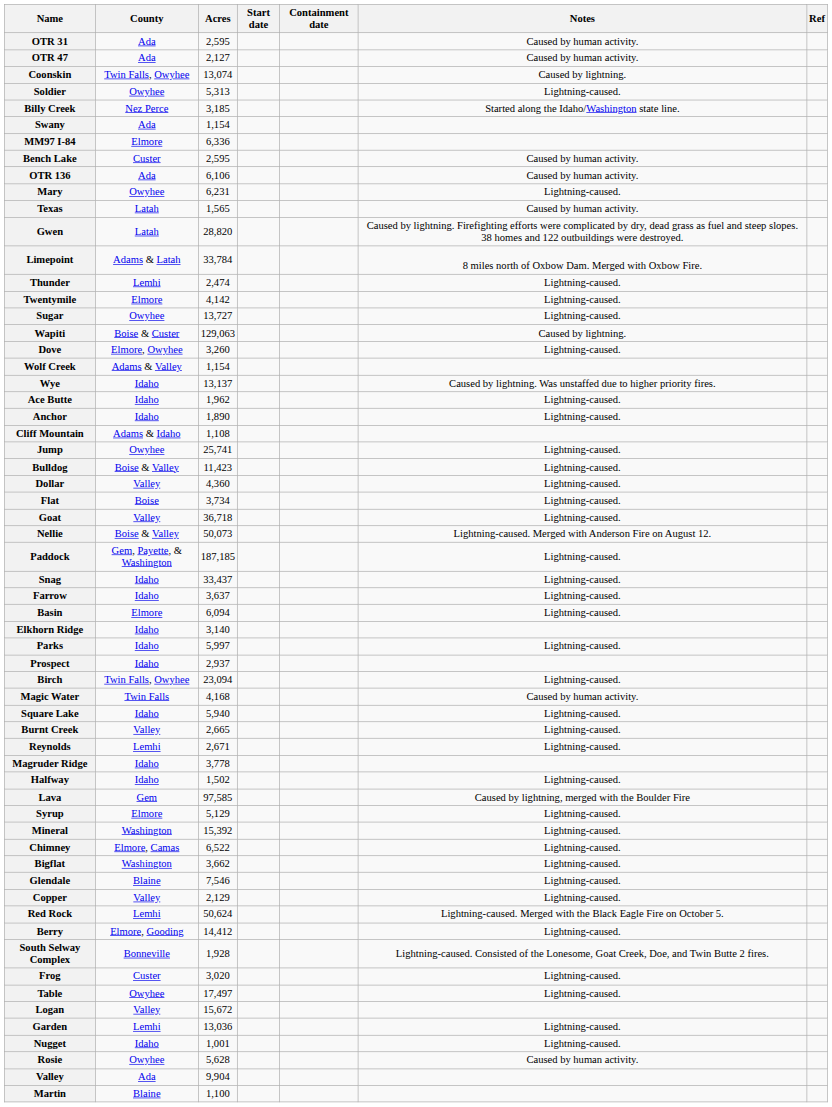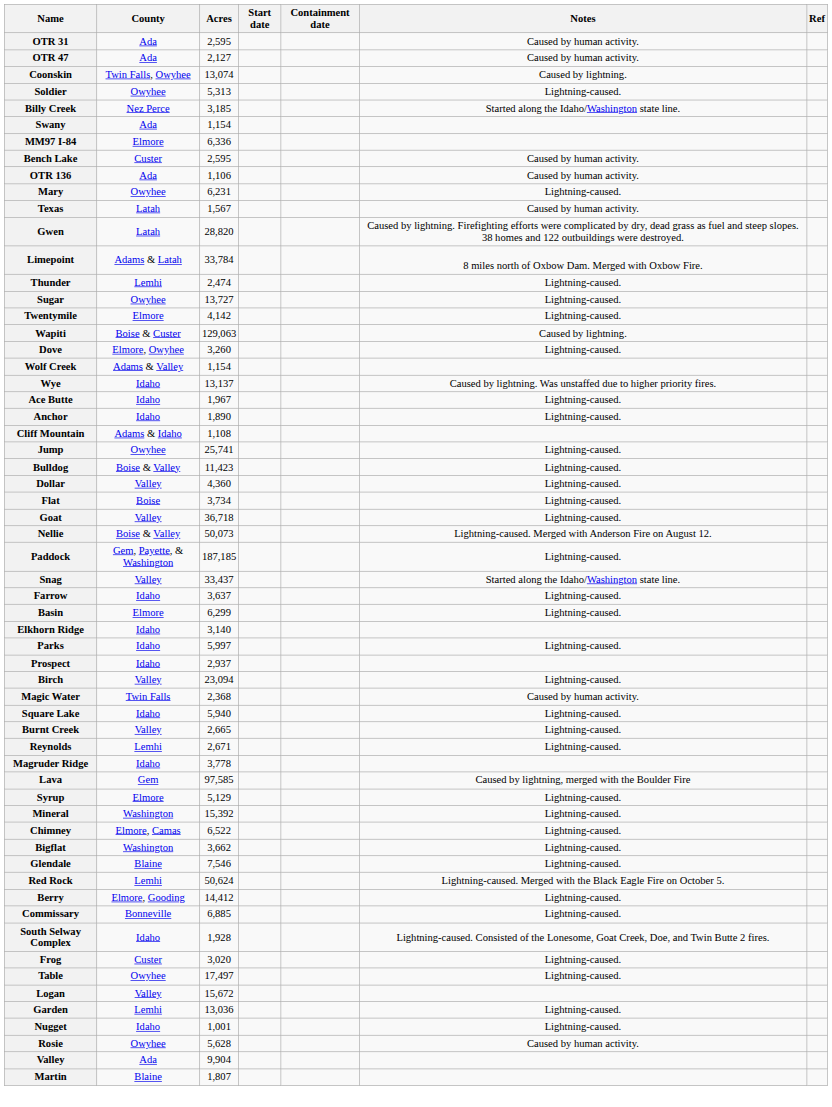OTR 136 | Acres: 6,106 -> 1,106
Texas | Acres: 1,565 -> 1,567
rows swapped: Sugar <-> Twentymile
Ace Butte | Acres: 1,962 -> 1,967
Snag | County: Idaho -> Valley
Snag | Notes: Lightning-caused. -> Started along the Idaho/Washington state line.
Basin | Acres: 6,094 -> 6,299
Birch | County: Twin Falls, Owyhee -> Valley
Magic Water | Acres: 4,168 -> 2,368
- row: Halfway | Idaho | 1,502 | Lightning-caused.
- row: Copper | Valley | 2,129 | Lightning-caused.
+ row: Commissary | Bonneville | 6,885 | Lightning-caused.
South Selway Complex | County: Bonneville -> Idaho
Martin | Acres: 1,100 -> 1,807
